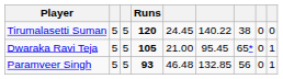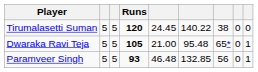Dwaraka Ravi Teja | column 6: 95.45 -> 95.48
